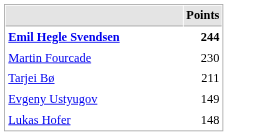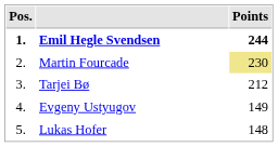+ column: Pos. | 1. | 2. | 3. | 4. | 5.
Martin Fourcade | Points: no background -> khaki background
Tarjei Bø | Points: 211 -> 212
